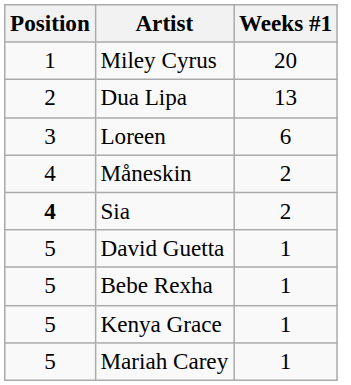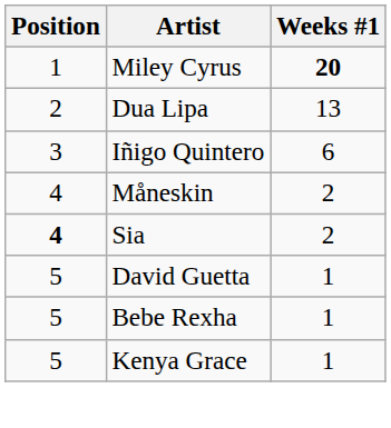Miley Cyrus | Weeks #1: normal -> bold
- row: 3 | Loreen | 6
+ row: 3 | Iñigo Quintero | 6
- row: 5 | Mariah Carey | 1
